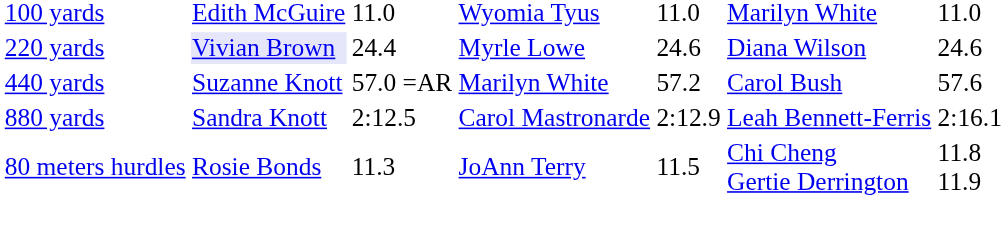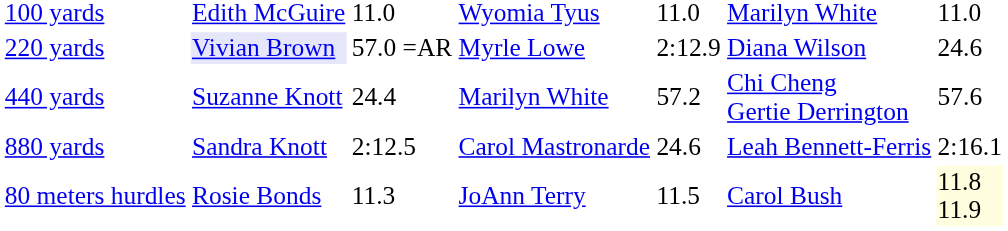220 yards | column 3: 24.4 -> 57.0 =AR
220 yards | column 5: 24.6 -> 2:12.9
440 yards | column 3: 57.0 =AR -> 24.4
440 yards | column 6: Carol Bush -> Chi Cheng Gertie Derrington
880 yards | column 5: 2:12.9 -> 24.6
80 meters hurdles | column 6: Chi Cheng Gertie Derrington -> Carol Bush
80 meters hurdles | column 7: no background -> lightyellow background
